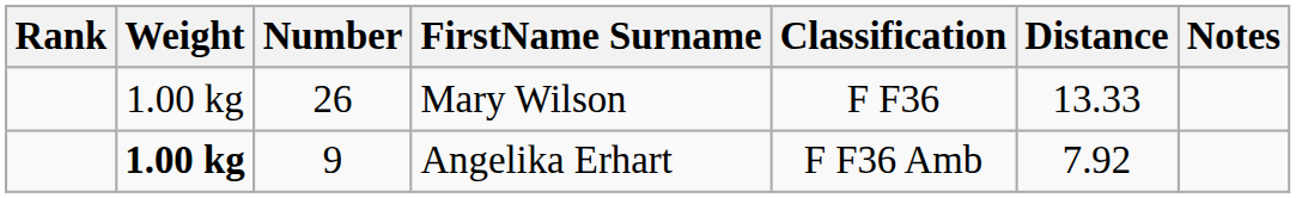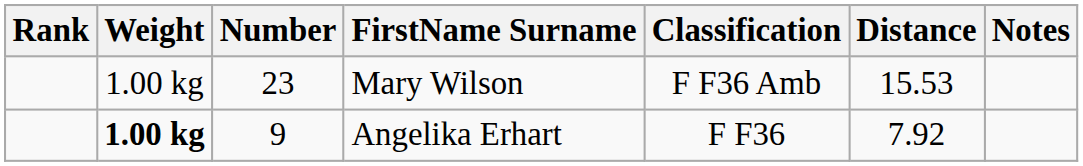Mary Wilson | Number: 26 -> 23
Mary Wilson | Classification: F F36 -> F F36 Amb
Mary Wilson | Distance: 13.33 -> 15.53
Angelika Erhart | Classification: F F36 Amb -> F F36
